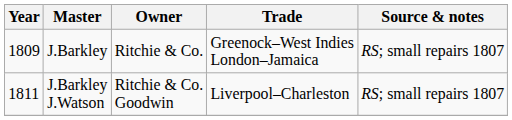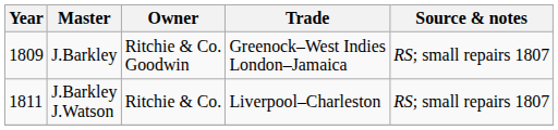J.Barkley | Owner: Ritchie & Co. -> Ritchie & Co. Goodwin
J.Barkley J.Watson | Owner: Ritchie & Co. Goodwin -> Ritchie & Co.
